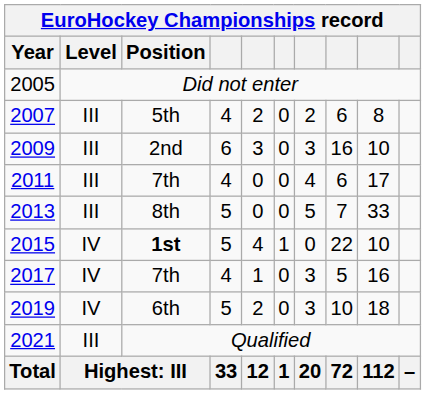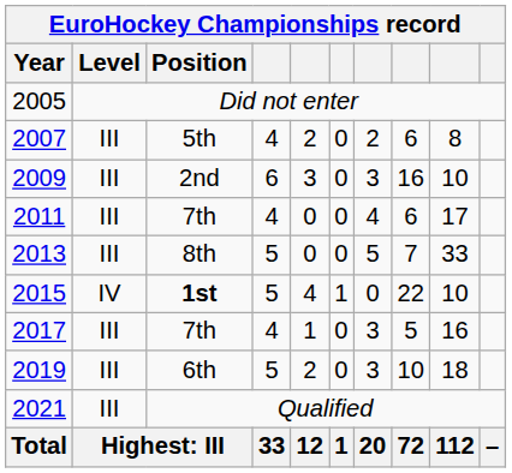2017 | Level: IV -> III
2019 | Level: IV -> III
